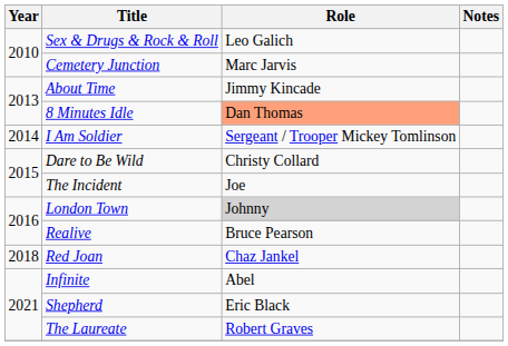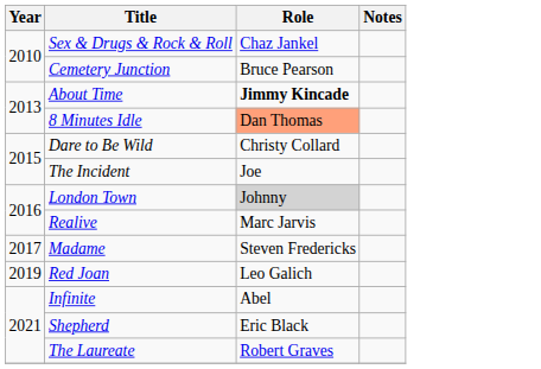Sex & Drugs & Rock & Roll | Role: Leo Galich -> Chaz Jankel
Cemetery Junction | Role: Marc Jarvis -> Bruce Pearson
About Time | Role: normal -> bold
- row: 2014 | I Am Soldier | Sergeant / Trooper Mickey Tomlinson
Realive | Role: Bruce Pearson -> Marc Jarvis
+ row: 2017 | Madame | Steven Fredericks
Red Joan | Year: 2018 -> 2019
Red Joan | Role: Chaz Jankel -> Leo Galich
